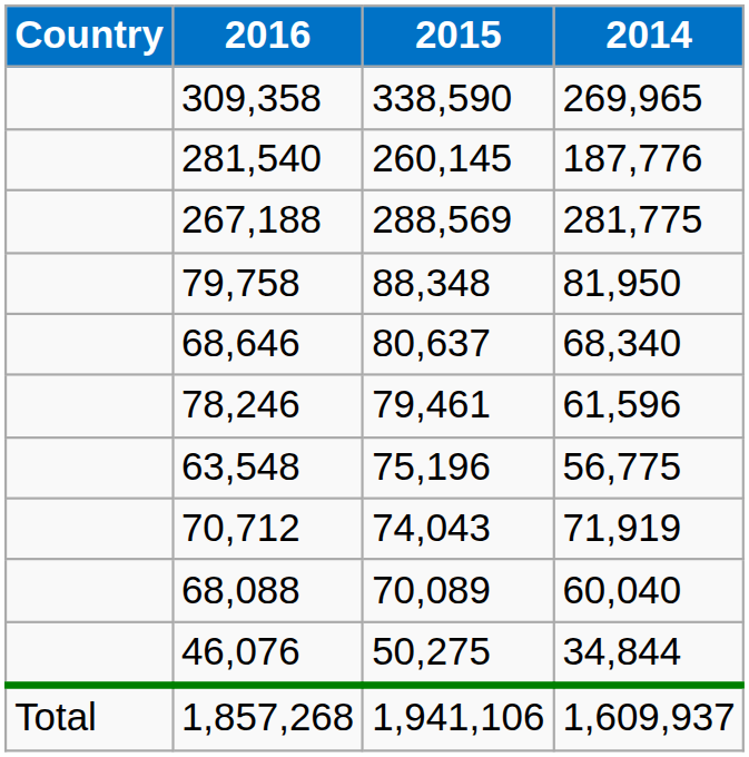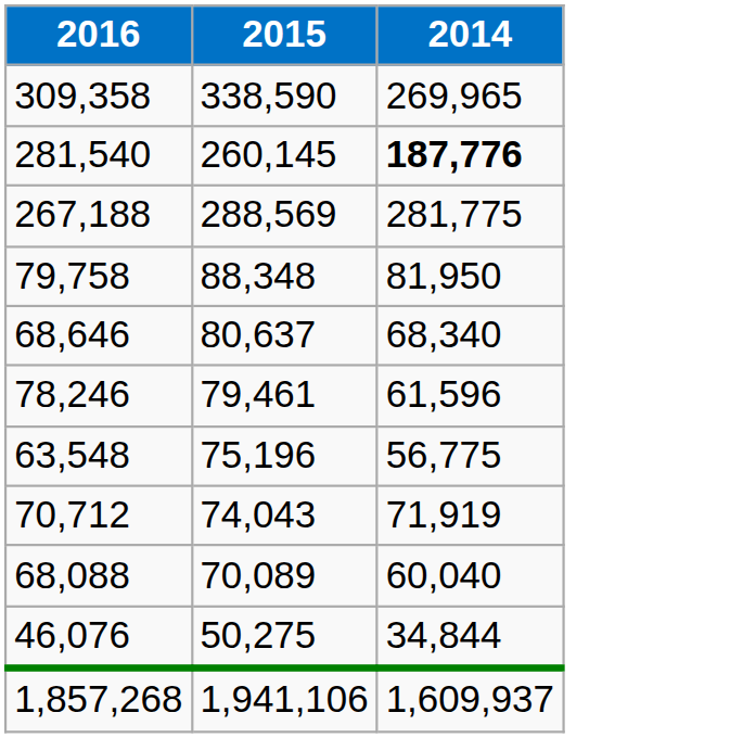- column: Country | Total
281,540 | 2014: normal -> bold
